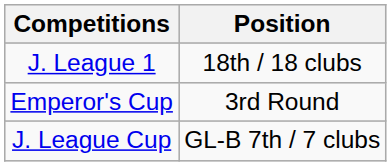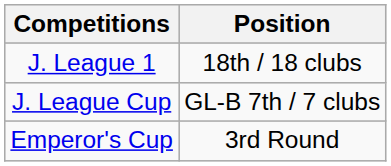rows swapped: Emperor's Cup <-> J. League Cup
